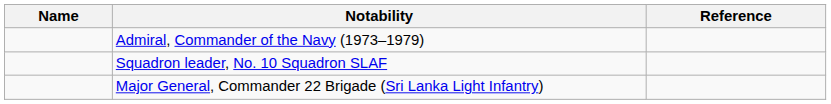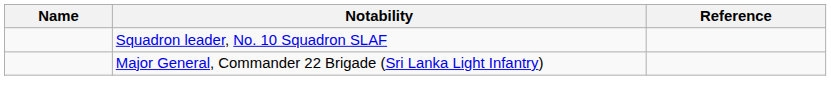- row: Admiral, Commander of the Navy (1973–1979)
